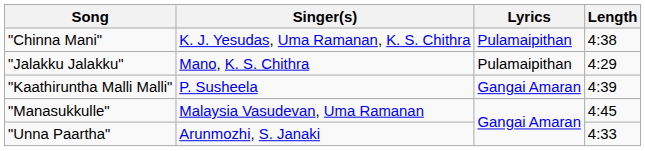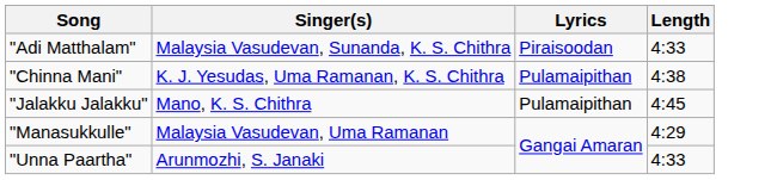+ row: "Adi Matthalam" | Malaysia Vasudevan, Sunanda, K. S. Chithra | Piraisoodan | 4:33
"Jalakku Jalakku" | Length: 4:29 -> 4:45
- row: "Kaathiruntha Malli Malli" | P. Susheela | Gangai Amaran | 4:39
"Manasukkulle" | Length: 4:45 -> 4:29
